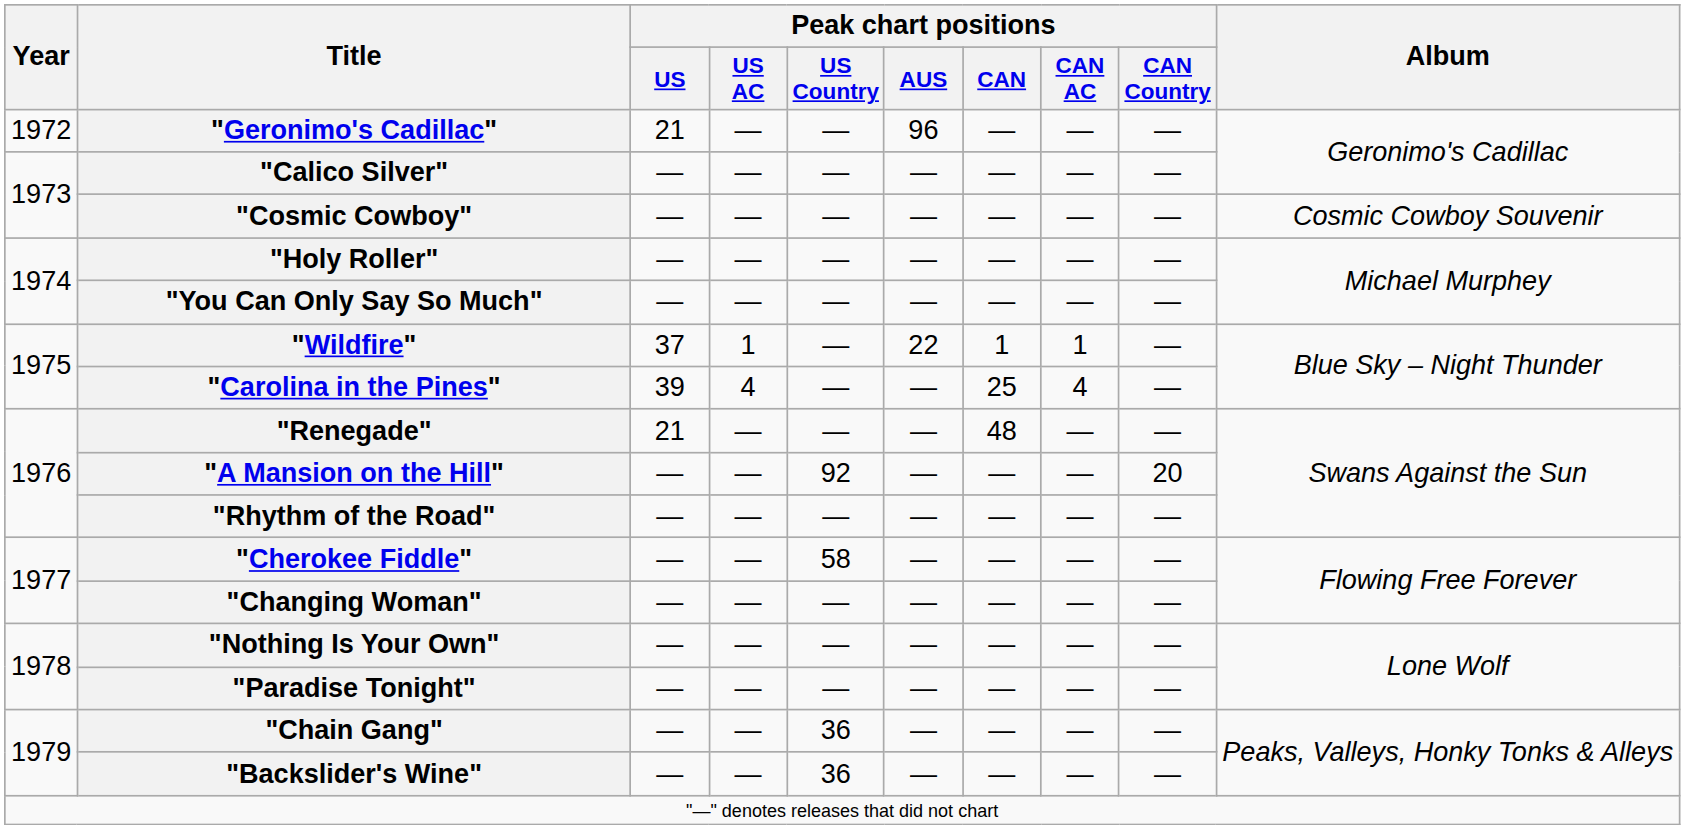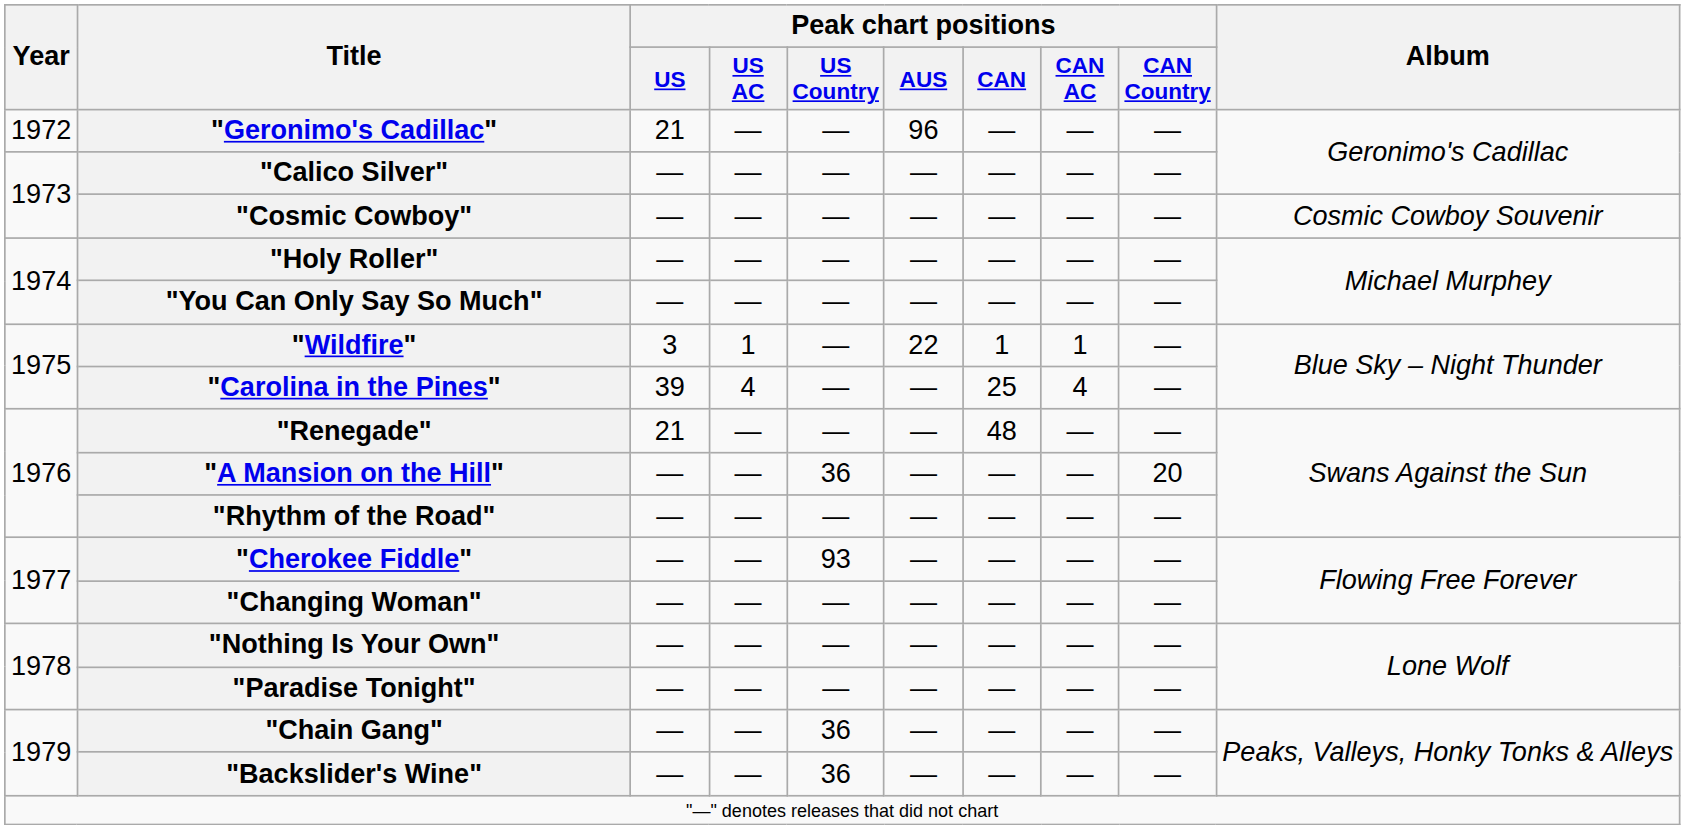"Wildfire" | Peak chart positions / US: 37 -> 3
"A Mansion on the Hill" | Peak chart positions / US Country: 92 -> 36
"Cherokee Fiddle" | Peak chart positions / US Country: 58 -> 93
